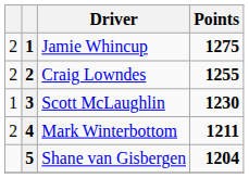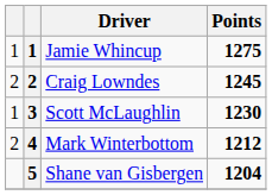Jamie Whincup | column 1: 2 -> 1
Craig Lowndes | Points: 1255 -> 1245
Mark Winterbottom | Points: 1211 -> 1212
